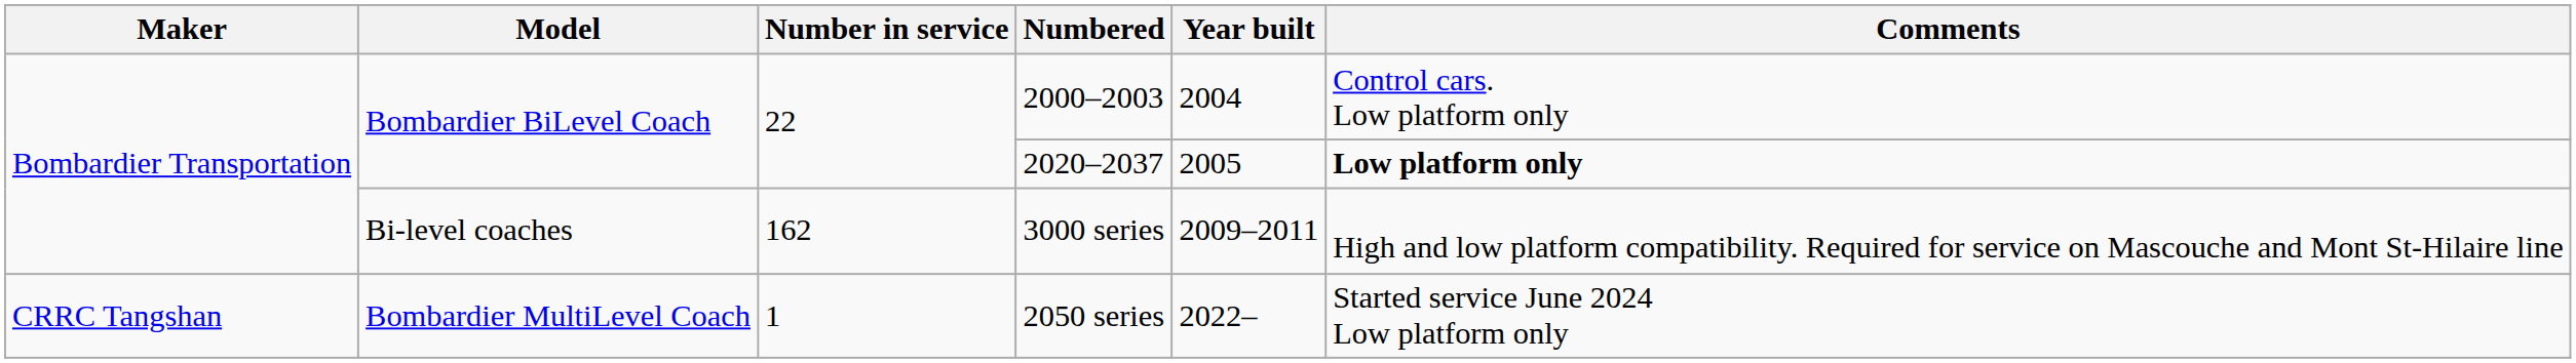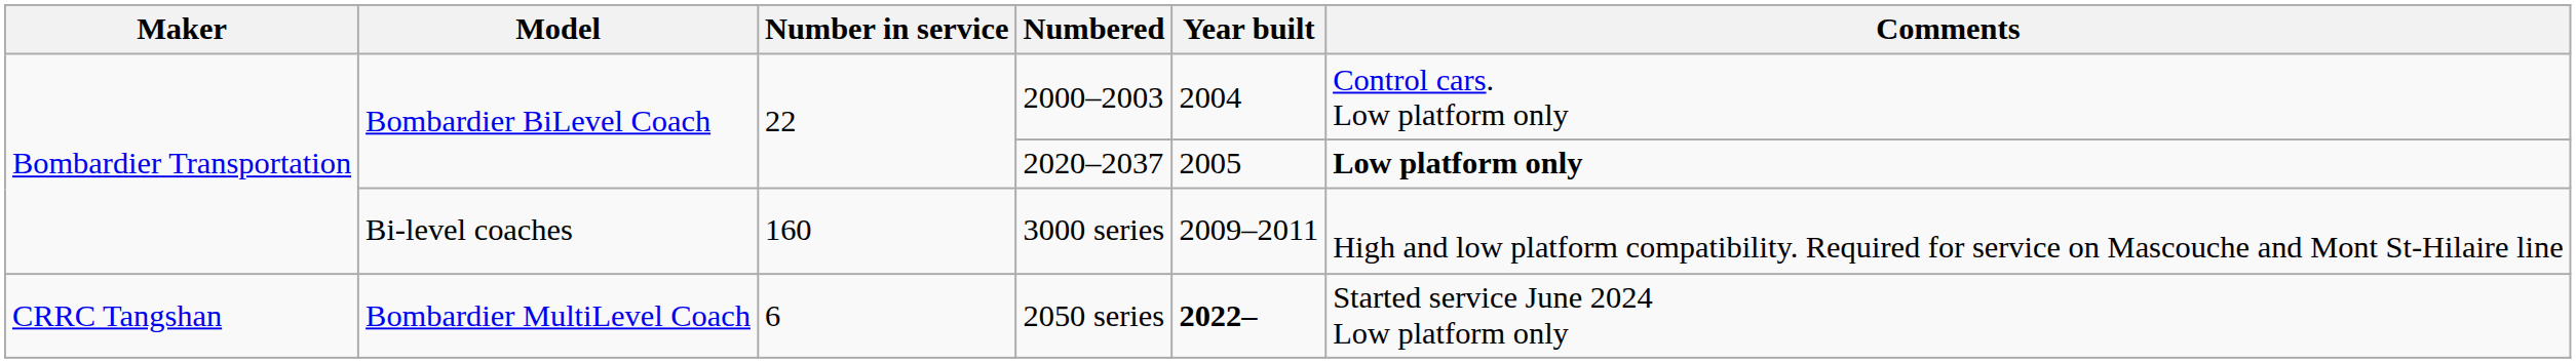3000 series | Number in service: 162 -> 160
2050 series | Number in service: 1 -> 6
2050 series | Year built: normal -> bold
